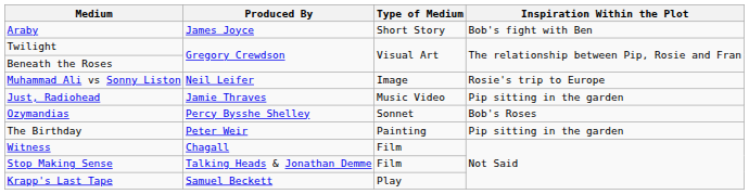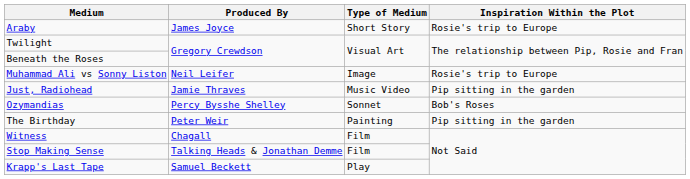Araby | Inspiration Within the Plot: Bob's fight with Ben -> Rosie's trip to Europe
